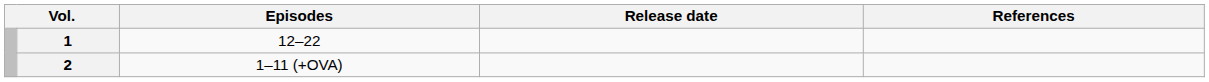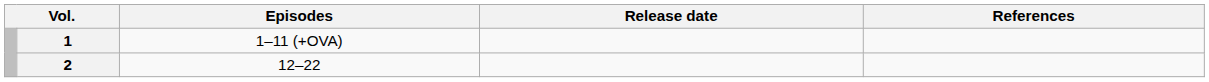1 | Episodes: 12–22 -> 1–11 (+OVA)
2 | Episodes: 1–11 (+OVA) -> 12–22
